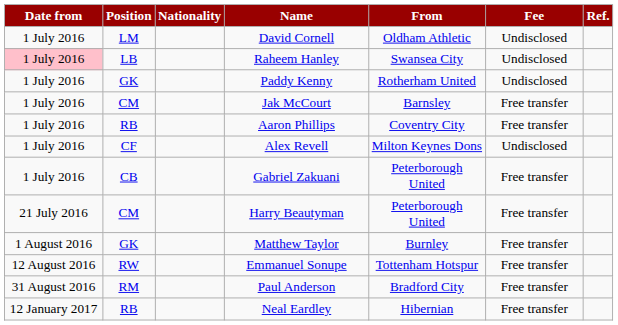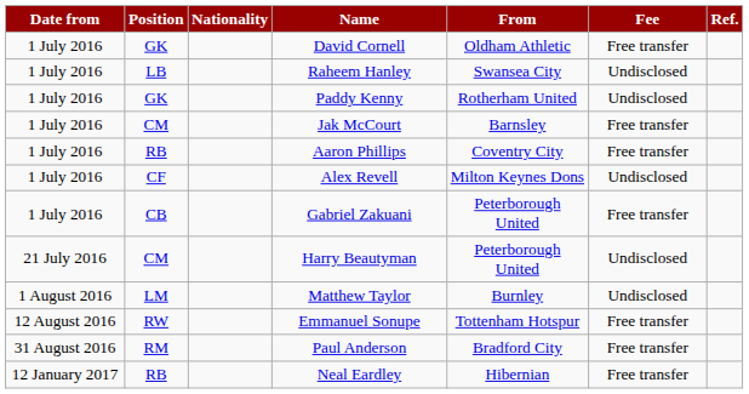David Cornell | Position: LM -> GK
David Cornell | Fee: Undisclosed -> Free transfer
Raheem Hanley | Date from: pink background -> no background
Harry Beautyman | Fee: Free transfer -> Undisclosed
Matthew Taylor | Position: GK -> LM
Matthew Taylor | Fee: Free transfer -> Undisclosed
